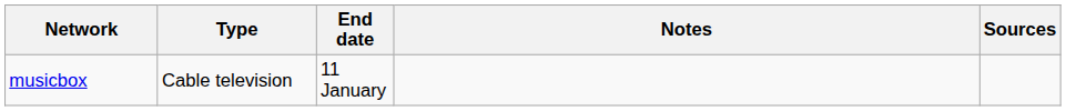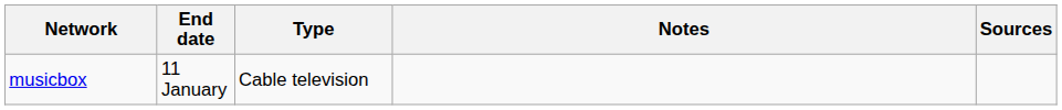columns swapped: Type <-> End date
